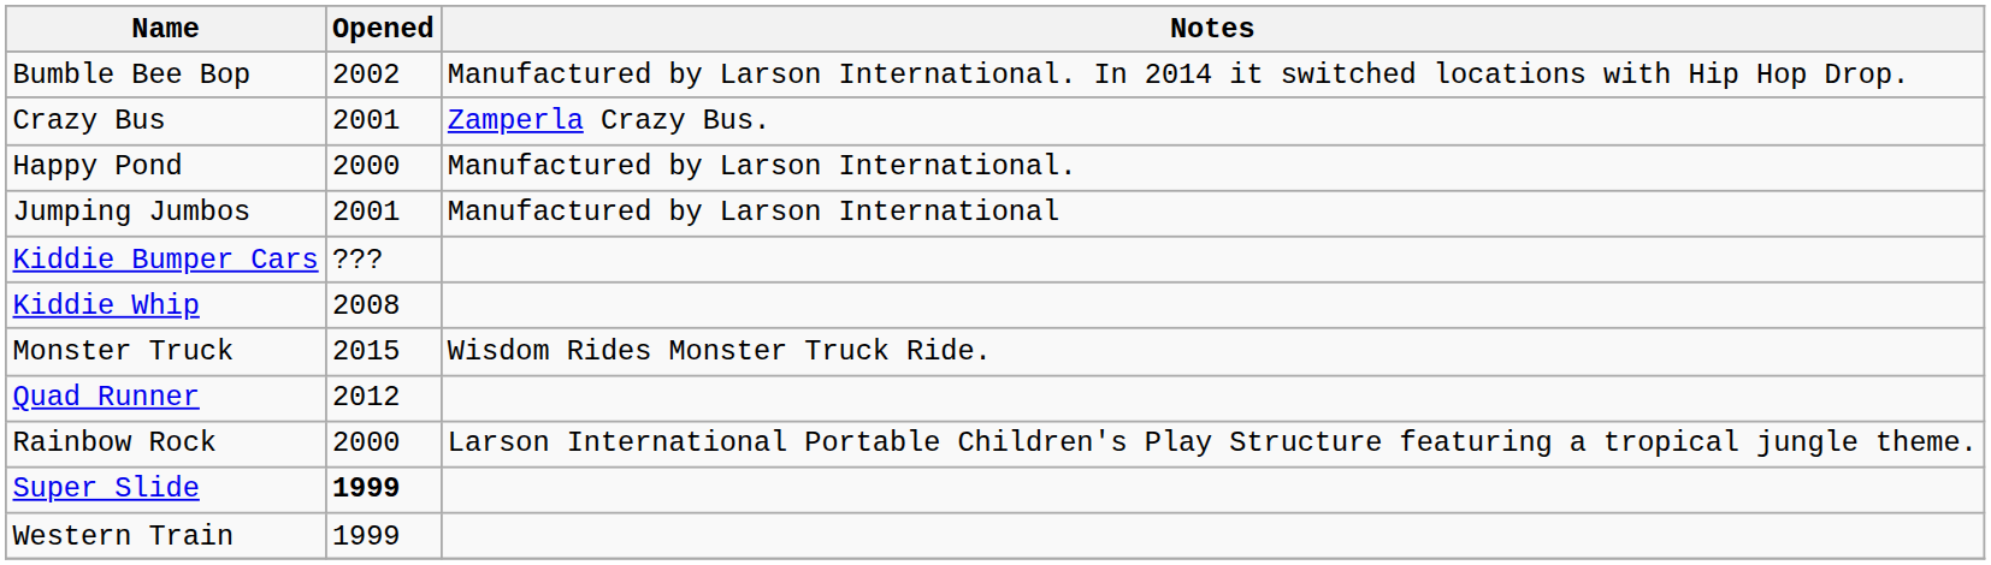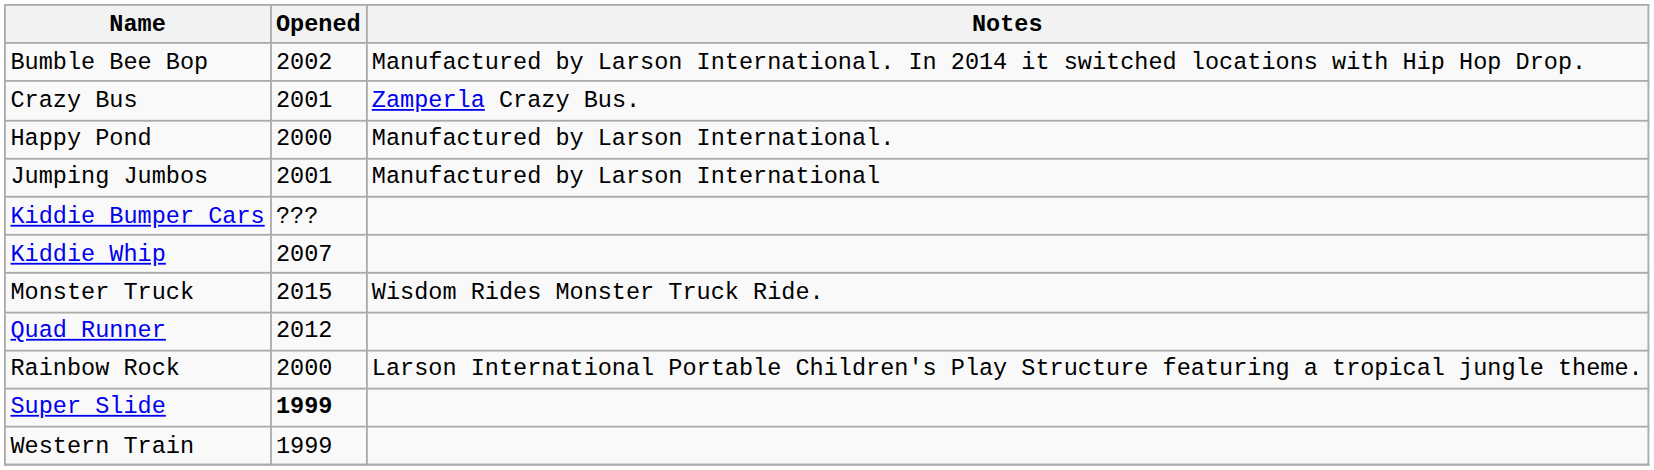Kiddie Whip | Opened: 2008 -> 2007
